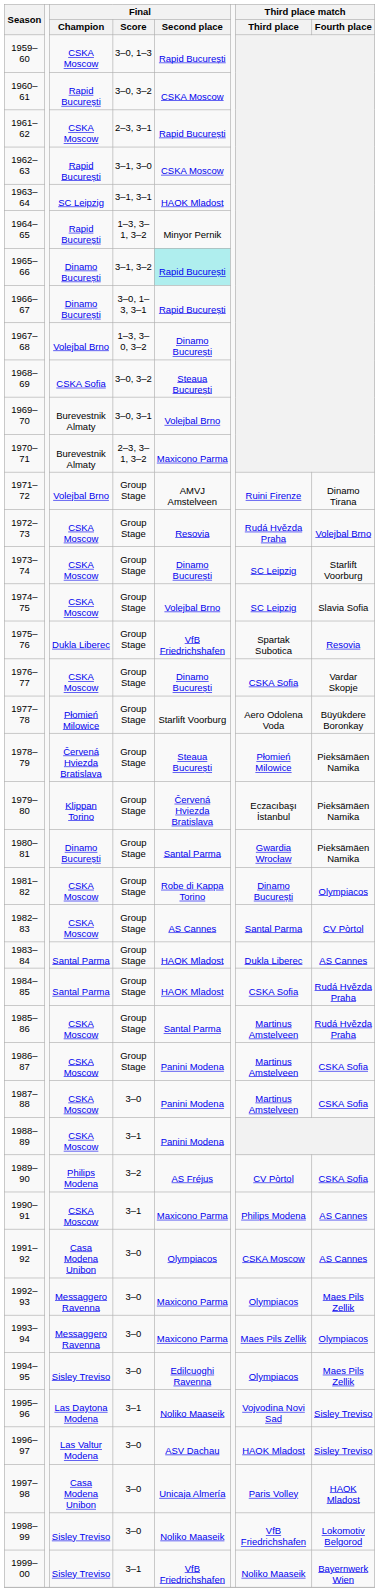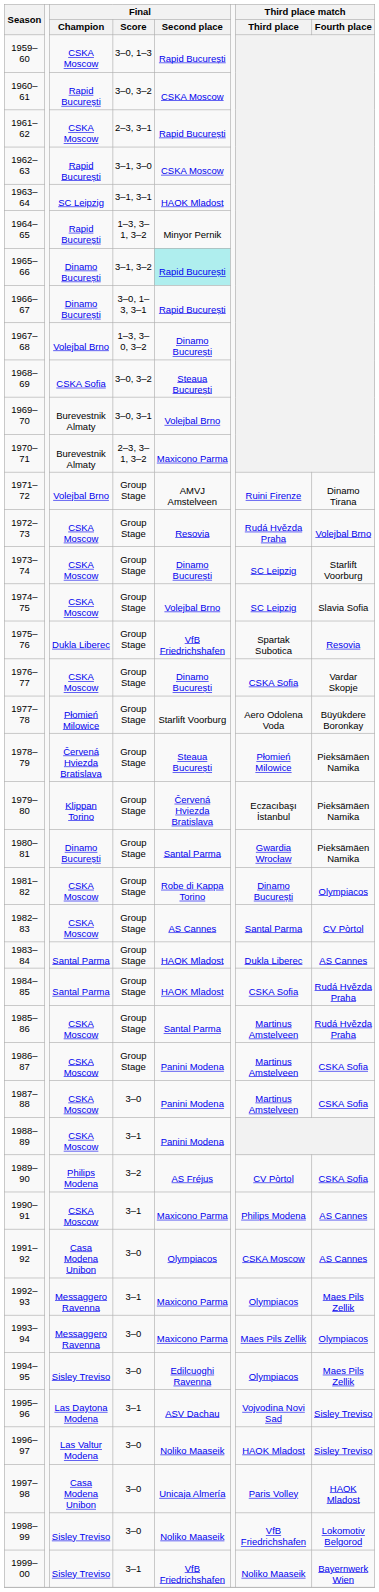1992–93 | Final / Score: 3–0 -> 3–1
1995–96 | Final / Second place: Noliko Maaseik -> ASV Dachau
1996–97 | Final / Second place: ASV Dachau -> Noliko Maaseik
